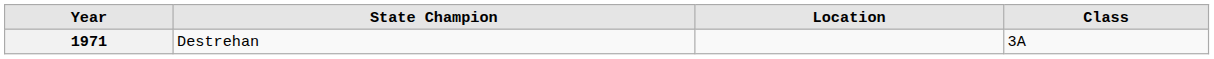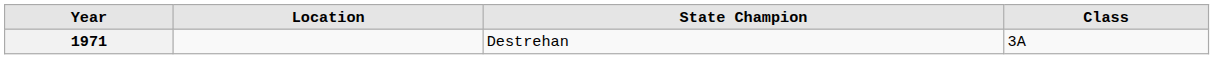columns swapped: State Champion <-> Location
